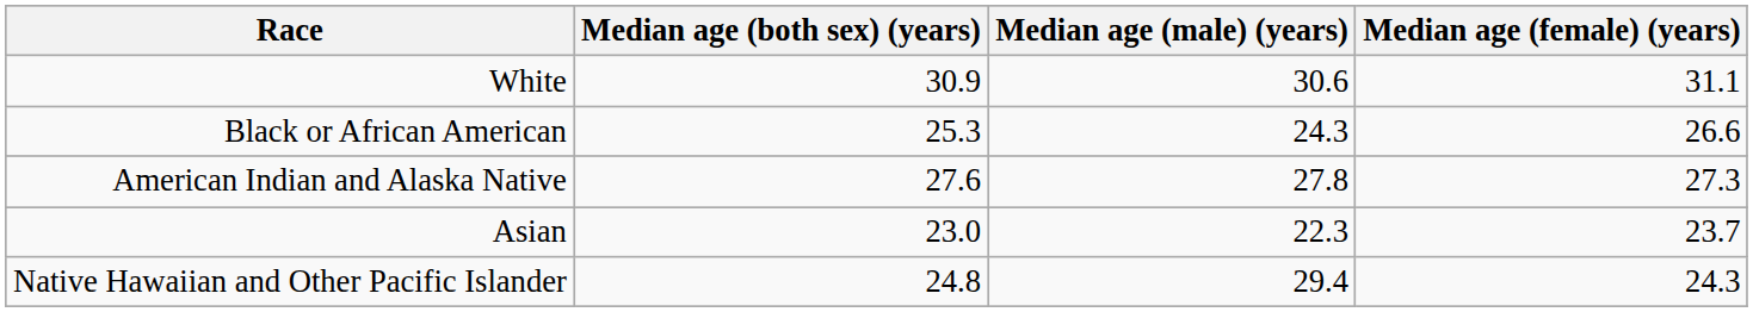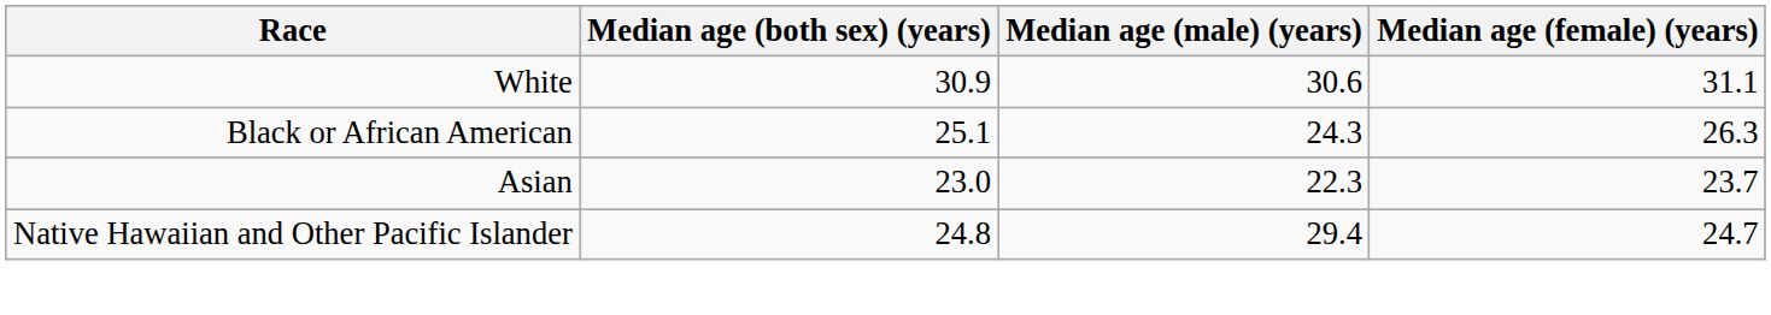Black or African American | Median age (both sex) (years): 25.3 -> 25.1
Black or African American | Median age (female) (years): 26.6 -> 26.3
- row: American Indian and Alaska Native | 27.6 | 27.8 | 27.3
Native Hawaiian and Other Pacific Islander | Median age (female) (years): 24.3 -> 24.7
